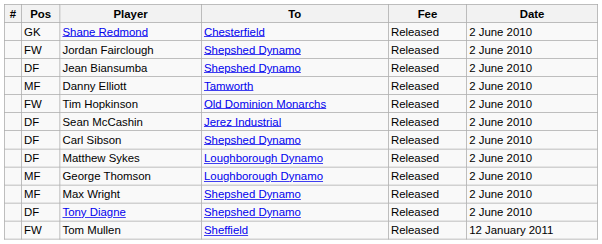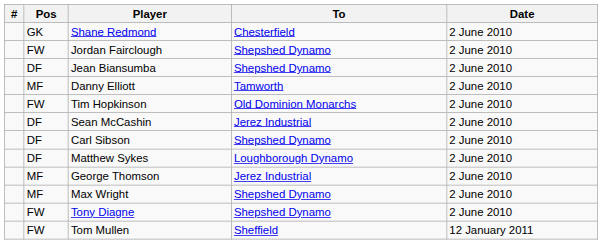- column: Fee | Released | Released | Released | Released | Released | Released | Released | Released | Released | Released | Released | Released
George Thomson | To: Loughborough Dynamo -> Jerez Industrial
Tony Diagne | Pos: DF -> FW
